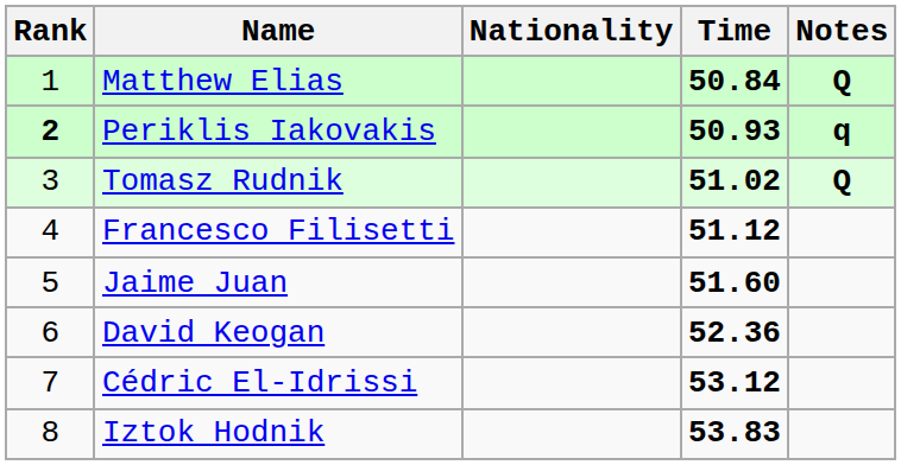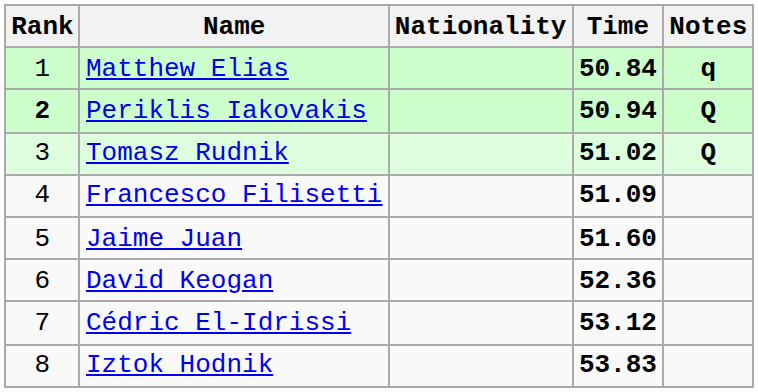Matthew Elias | Notes: Q -> q
Periklis Iakovakis | Time: 50.93 -> 50.94
Periklis Iakovakis | Notes: q -> Q
Francesco Filisetti | Time: 51.12 -> 51.09
